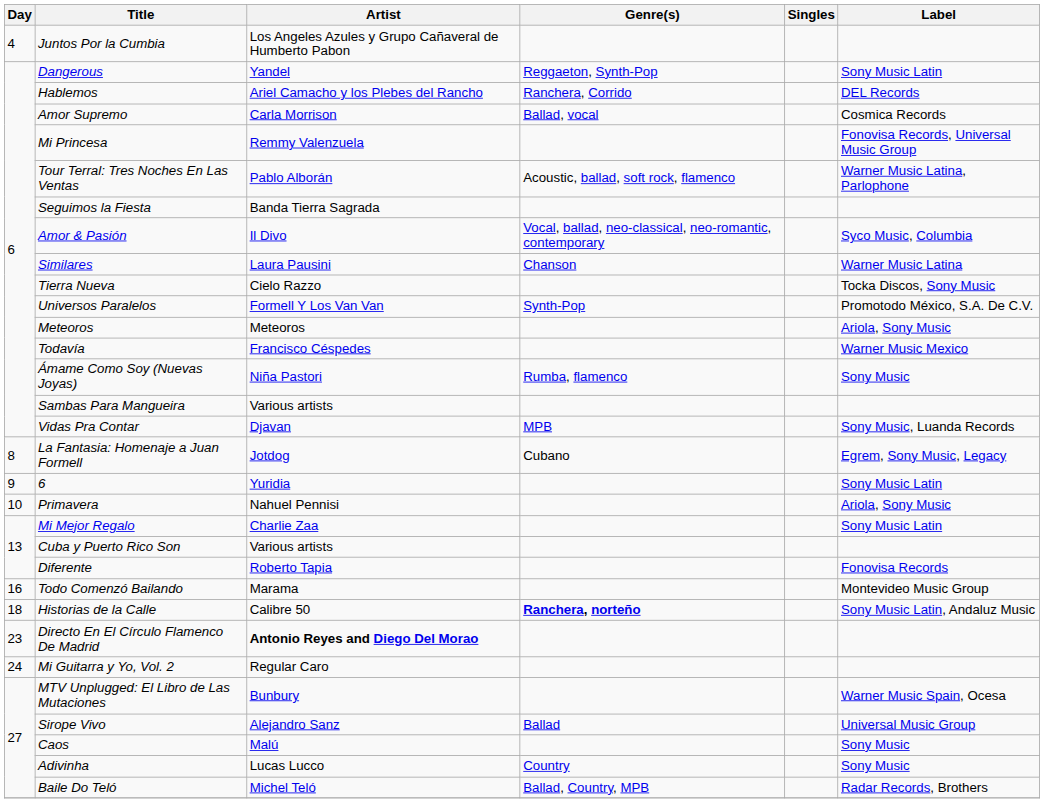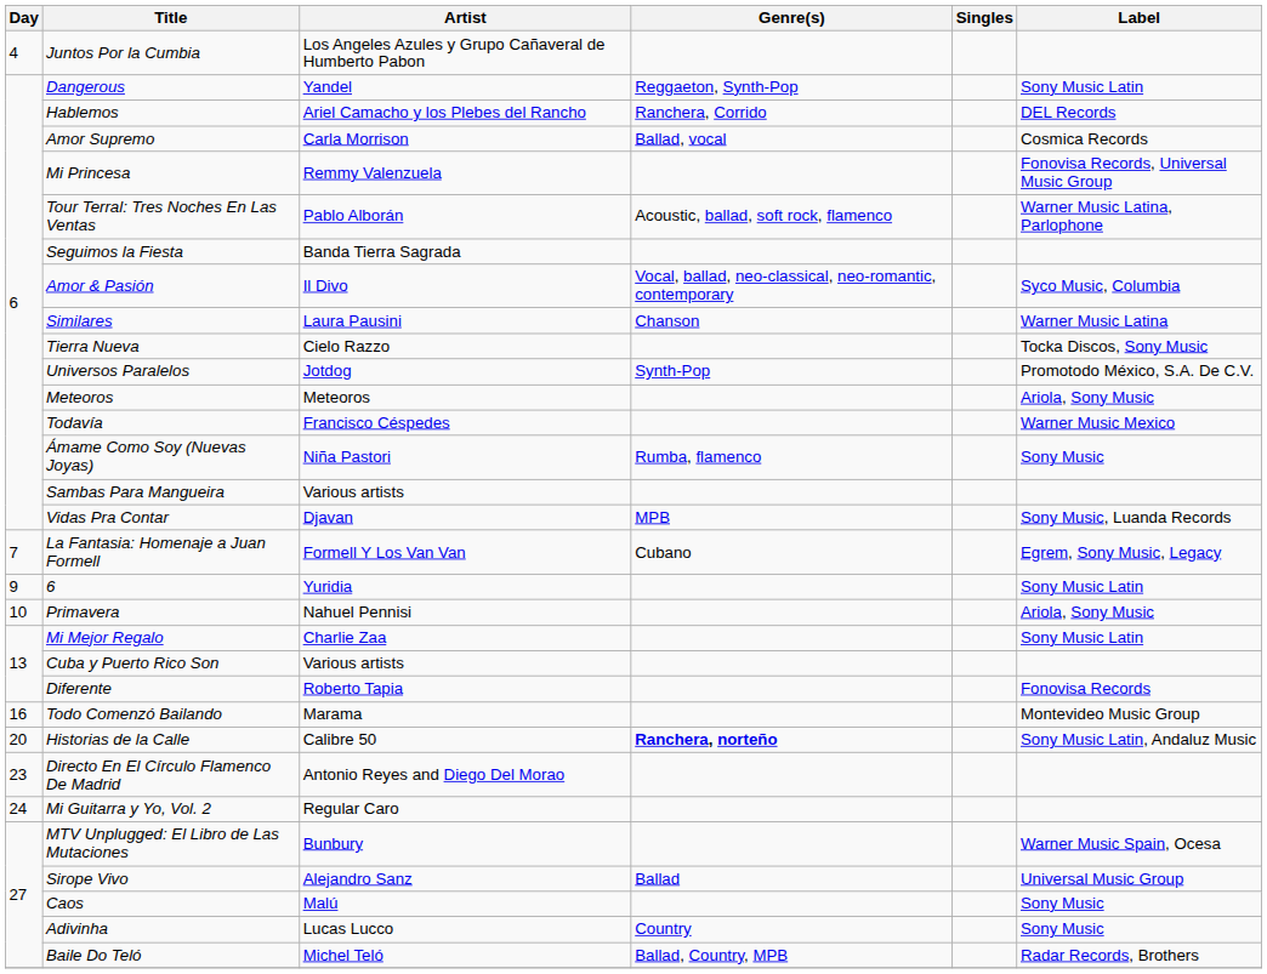Universos Paralelos | Artist: Formell Y Los Van Van -> Jotdog
La Fantasia: Homenaje a Juan Formell | Day: 8 -> 7
La Fantasia: Homenaje a Juan Formell | Artist: Jotdog -> Formell Y Los Van Van
Historias de la Calle | Day: 18 -> 20
Directo En El Círculo Flamenco De Madrid | Artist: bold -> normal
